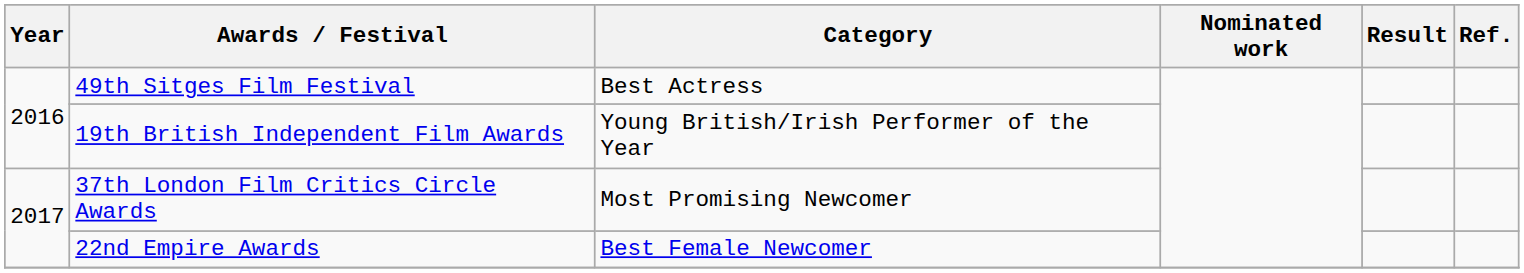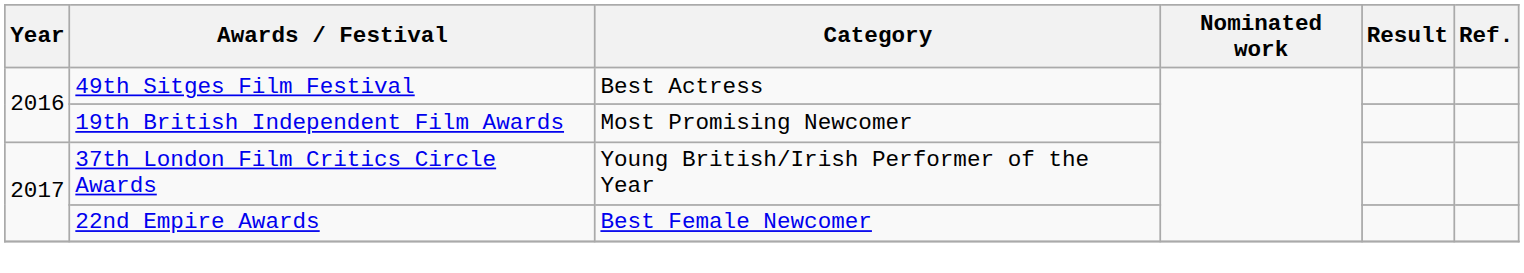19th British Independent Film Awards | Category: Young British/Irish Performer of the Year -> Most Promising Newcomer
37th London Film Critics Circle Awards | Category: Most Promising Newcomer -> Young British/Irish Performer of the Year
